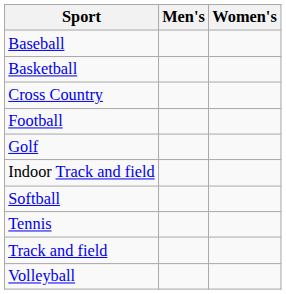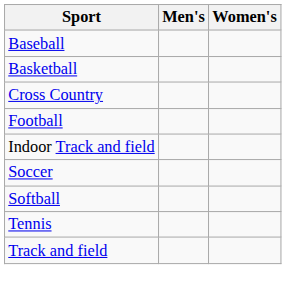- row: Golf
+ row: Soccer
- row: Volleyball
